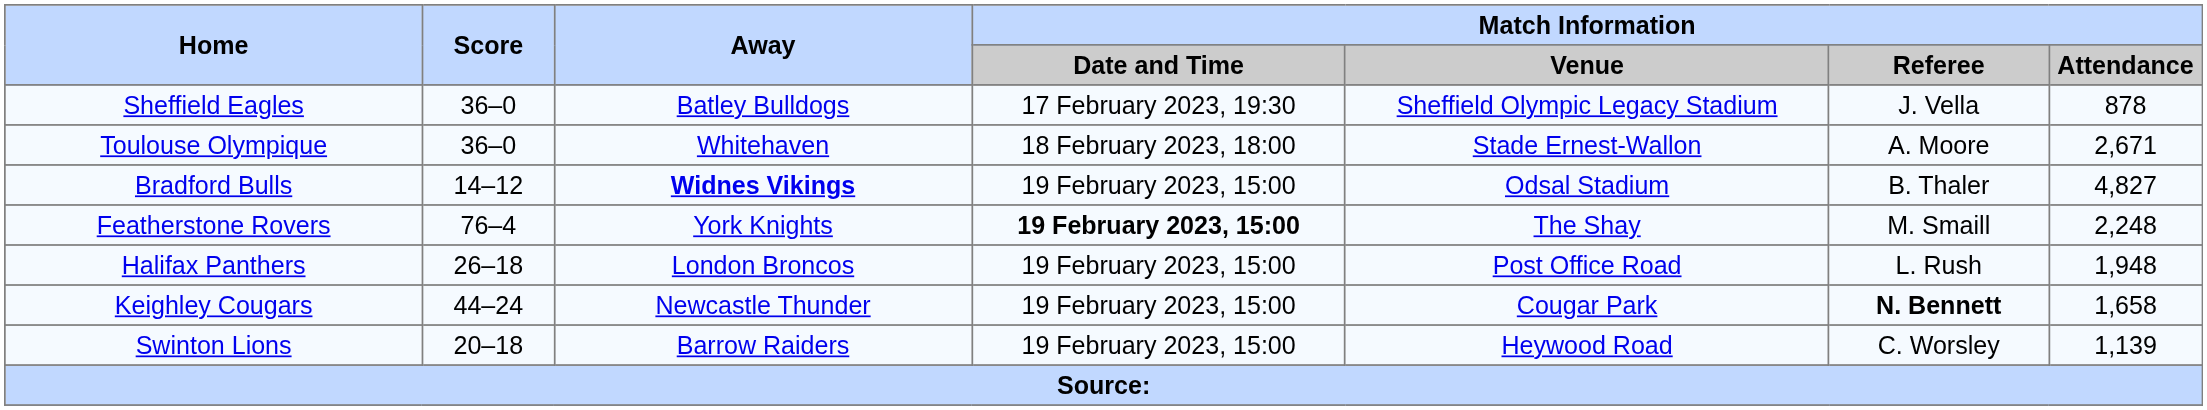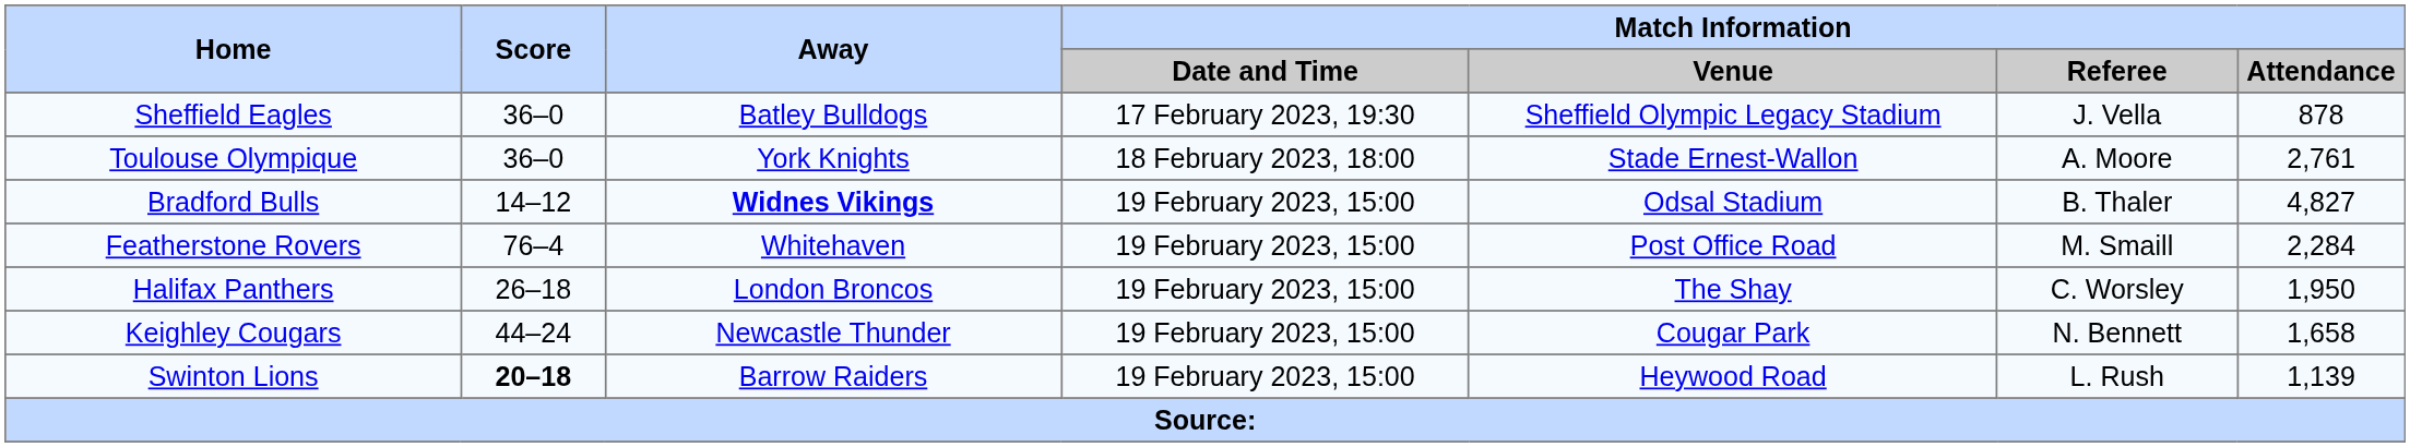Toulouse Olympique | Away: Whitehaven -> York Knights
Toulouse Olympique | Match Information / Attendance: 2,671 -> 2,761
Featherstone Rovers | Away: York Knights -> Whitehaven
Featherstone Rovers | Match Information / Date and Time: bold -> normal
Featherstone Rovers | Match Information / Venue: The Shay -> Post Office Road
Featherstone Rovers | Match Information / Attendance: 2,248 -> 2,284
Halifax Panthers | Match Information / Venue: Post Office Road -> The Shay
Halifax Panthers | Match Information / Referee: L. Rush -> C. Worsley
Halifax Panthers | Match Information / Attendance: 1,948 -> 1,950
Keighley Cougars | Match Information / Referee: bold -> normal
Swinton Lions | Score: normal -> bold
Swinton Lions | Match Information / Referee: C. Worsley -> L. Rush
